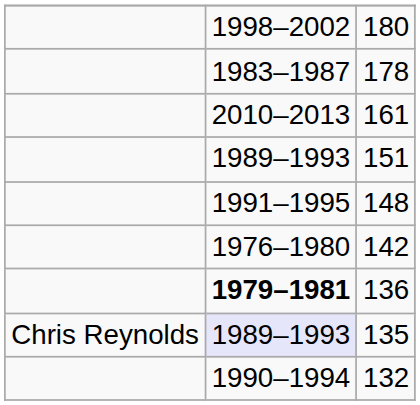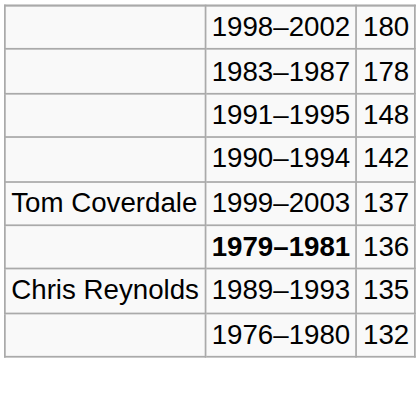- row: 2010–2013 | 161
- row: 1989–1993 | 151
142 | column 2: 1976–1980 -> 1990–1994
+ row: Tom Coverdale | 1999–2003 | 137
135 | column 2: lavender background -> no background
132 | column 2: 1990–1994 -> 1976–1980
